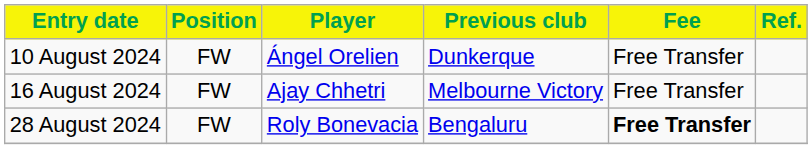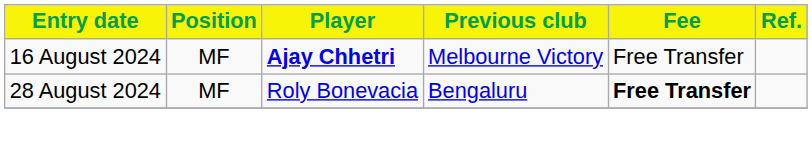- row: 10 August 2024 | FW | Ángel Orelien | Dunkerque | Free Transfer
16 August 2024 | Position: FW -> MF
16 August 2024 | Player: normal -> bold
28 August 2024 | Position: FW -> MF
